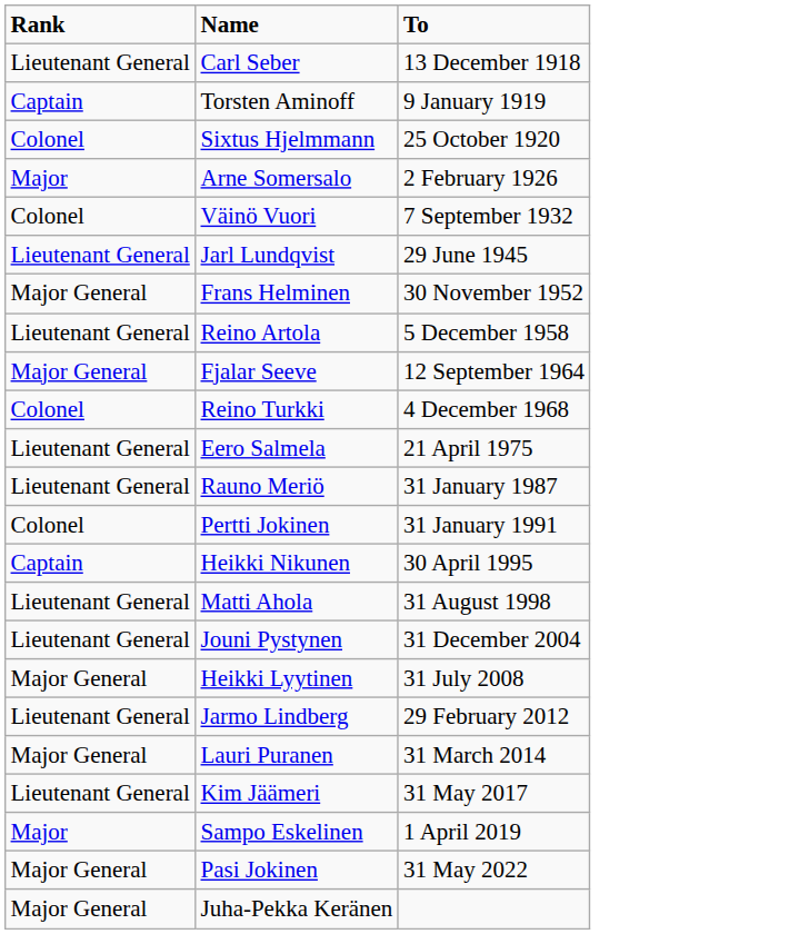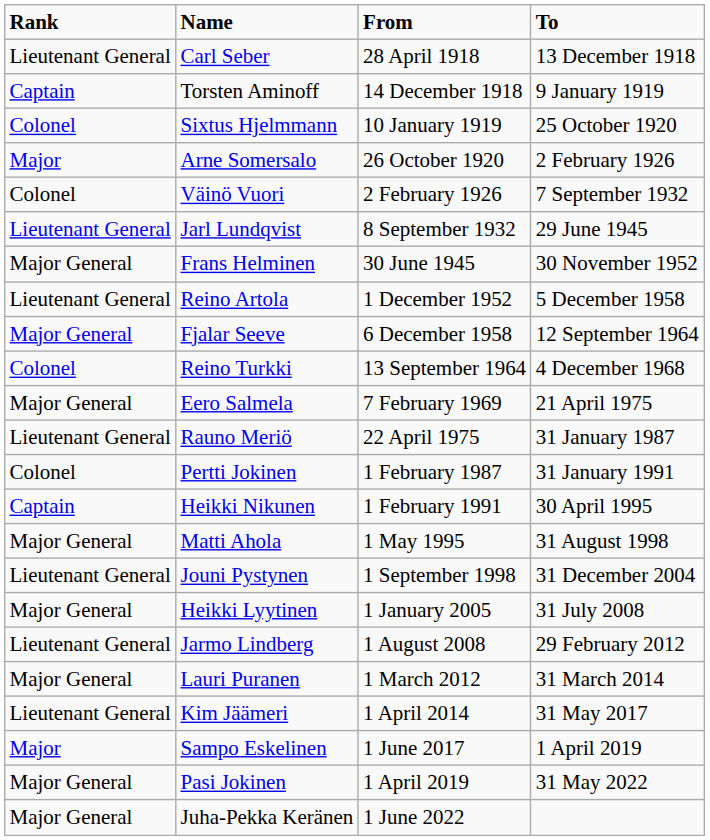+ column: From | 28 April 1918 | 14 December 1918 | 10 January 1919 | 26 October 1920 | 2 February 1926 | 8 September 1932 | 30 June 1945 | 1 December 1952 | 6 December 1958 | 13 September 1964 | 7 February 1969 | 22 April 1975 | 1 February 1987 | 1 February 1991 | 1 May 1995 | 1 September 1998 | 1 January 2005 | 1 August 2008 | 1 March 2012 | 1 April 2014 | 1 June 2017 | 1 April 2019 | 1 June 2022
Eero Salmela | Rank: Lieutenant General -> Major General
Matti Ahola | Rank: Lieutenant General -> Major General
